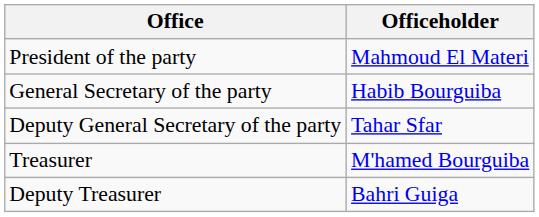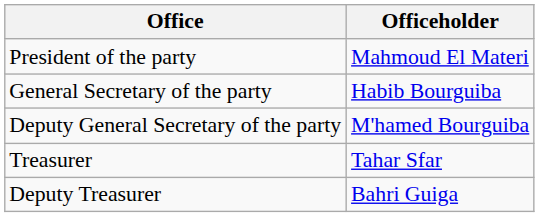Deputy General Secretary of the party | Officeholder: Tahar Sfar -> M'hamed Bourguiba
Treasurer | Officeholder: M'hamed Bourguiba -> Tahar Sfar
